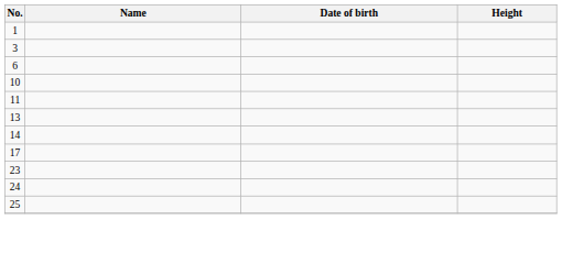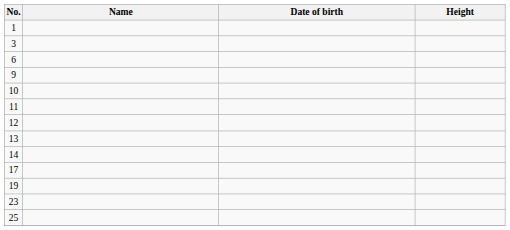+ row: 9
+ row: 12
+ row: 19
- row: 24
